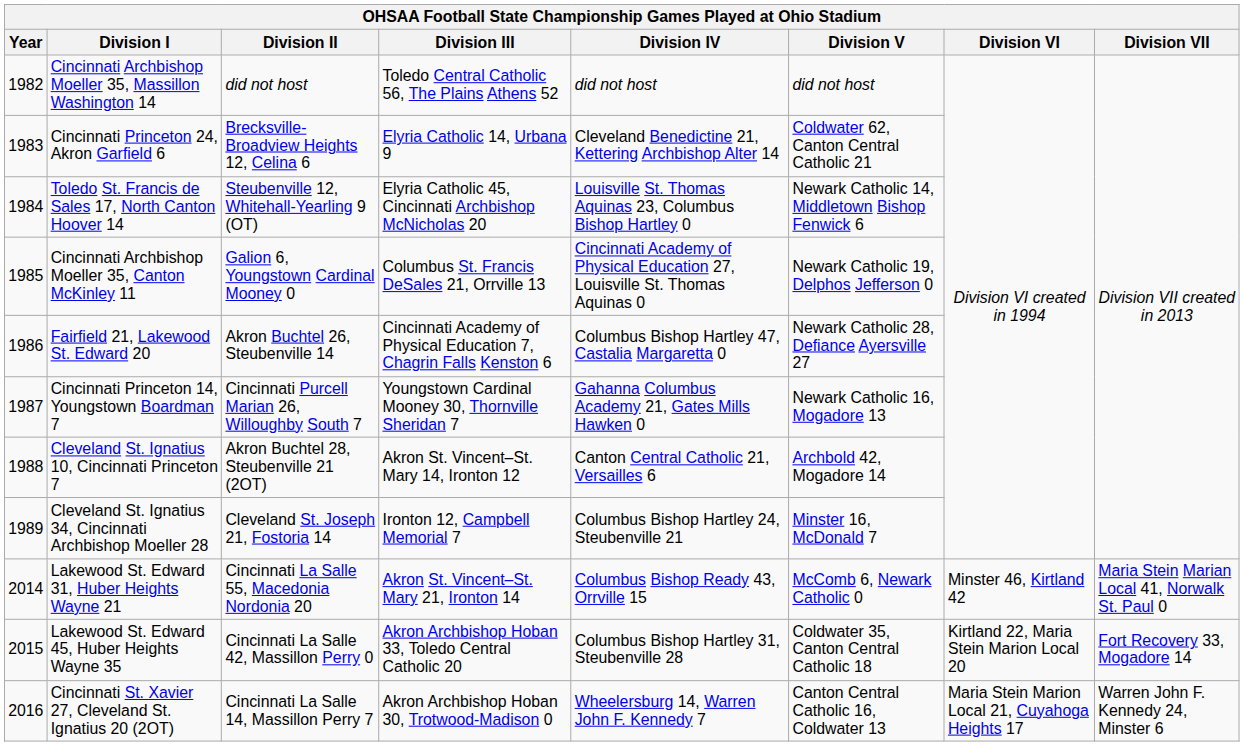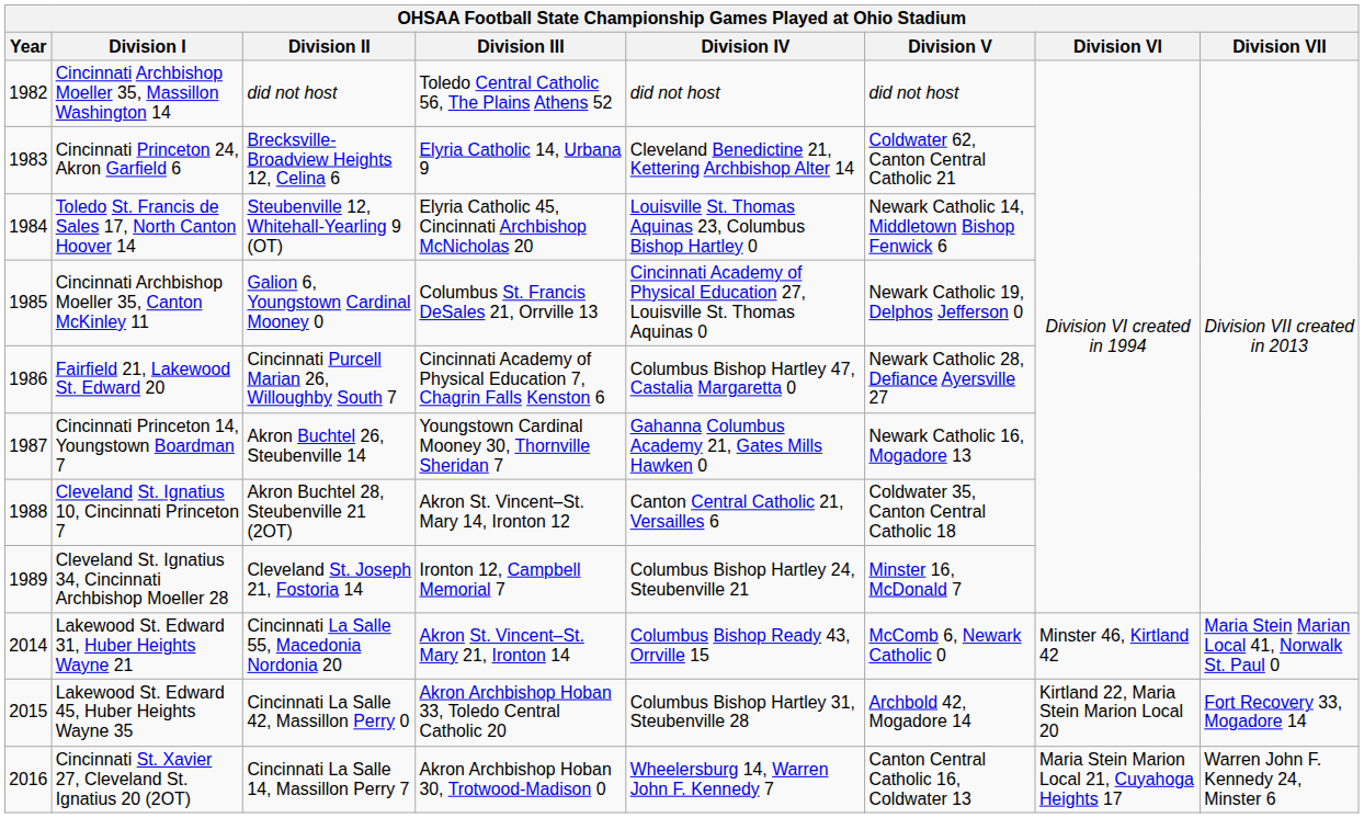Fairfield 21, Lakewood St. Edward 20 | Division II: Akron Buchtel 26, Steubenville 14 -> Cincinnati Purcell Marian 26, Willoughby South 7
Cincinnati Princeton 14, Youngstown Boardman 7 | Division II: Cincinnati Purcell Marian 26, Willoughby South 7 -> Akron Buchtel 26, Steubenville 14
Cleveland St. Ignatius 10, Cincinnati Princeton 7 | Division V: Archbold 42, Mogadore 14 -> Coldwater 35, Canton Central Catholic 18
Lakewood St. Edward 45, Huber Heights Wayne 35 | Division V: Coldwater 35, Canton Central Catholic 18 -> Archbold 42, Mogadore 14
